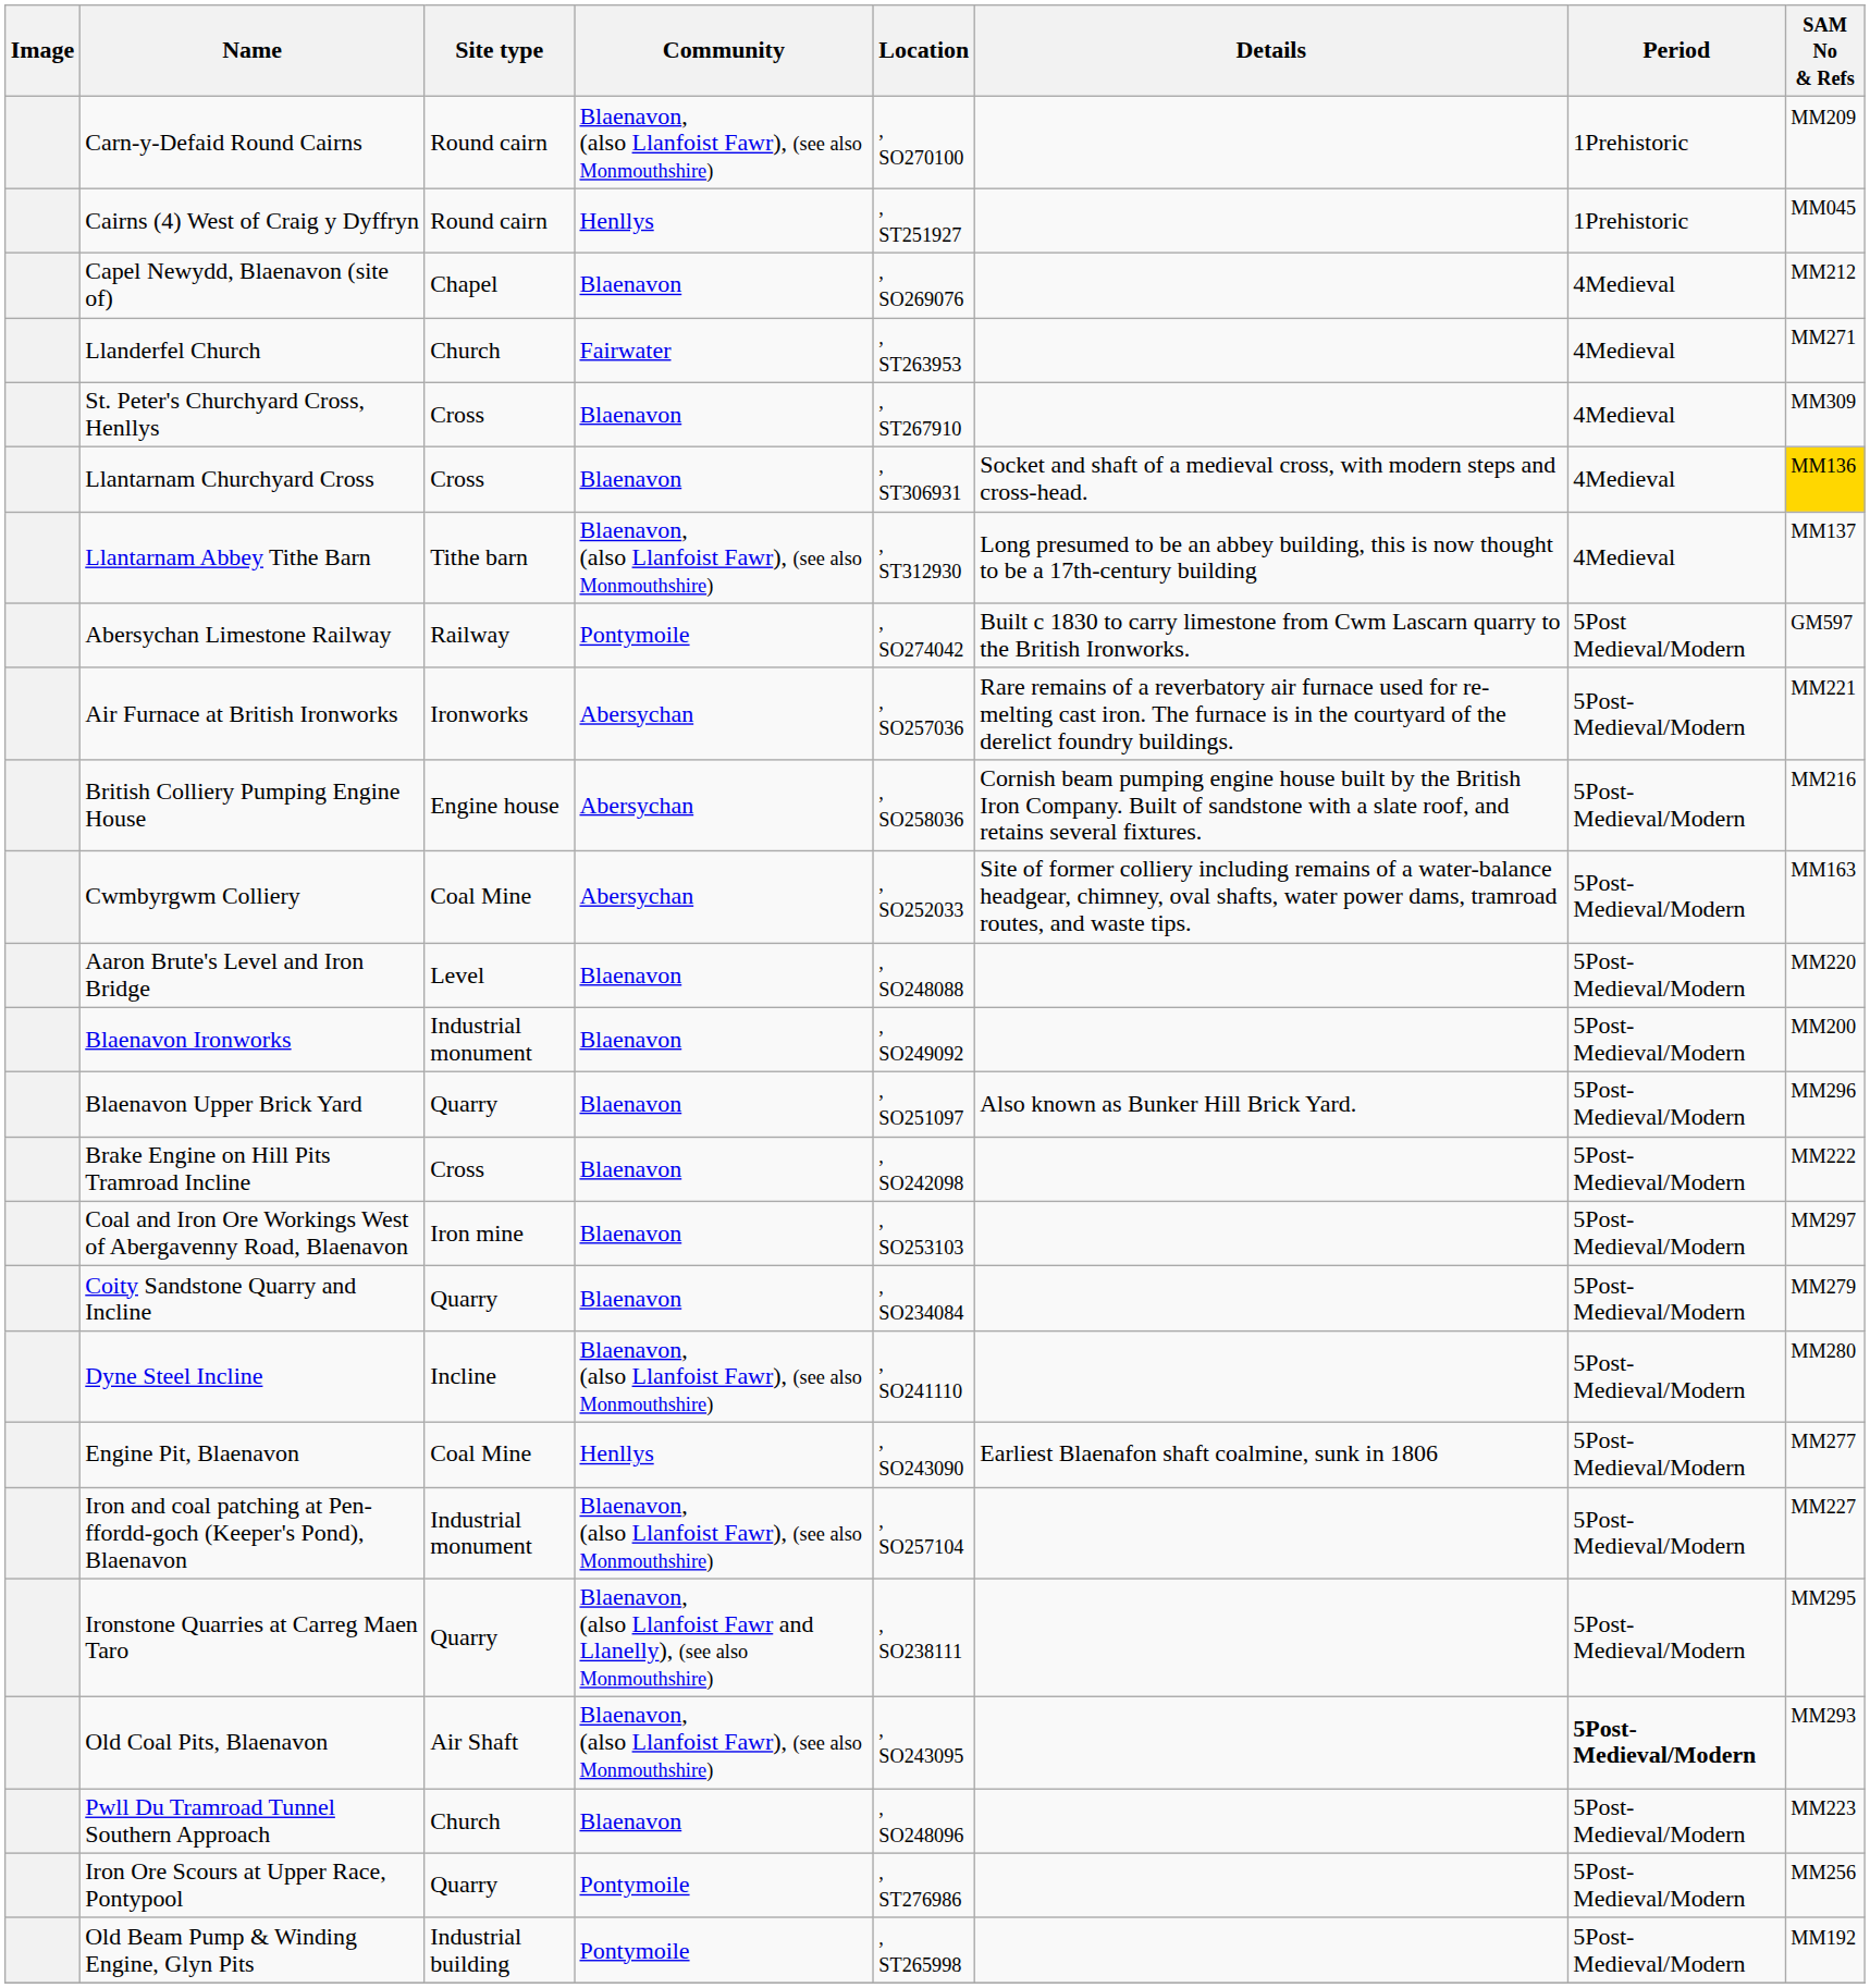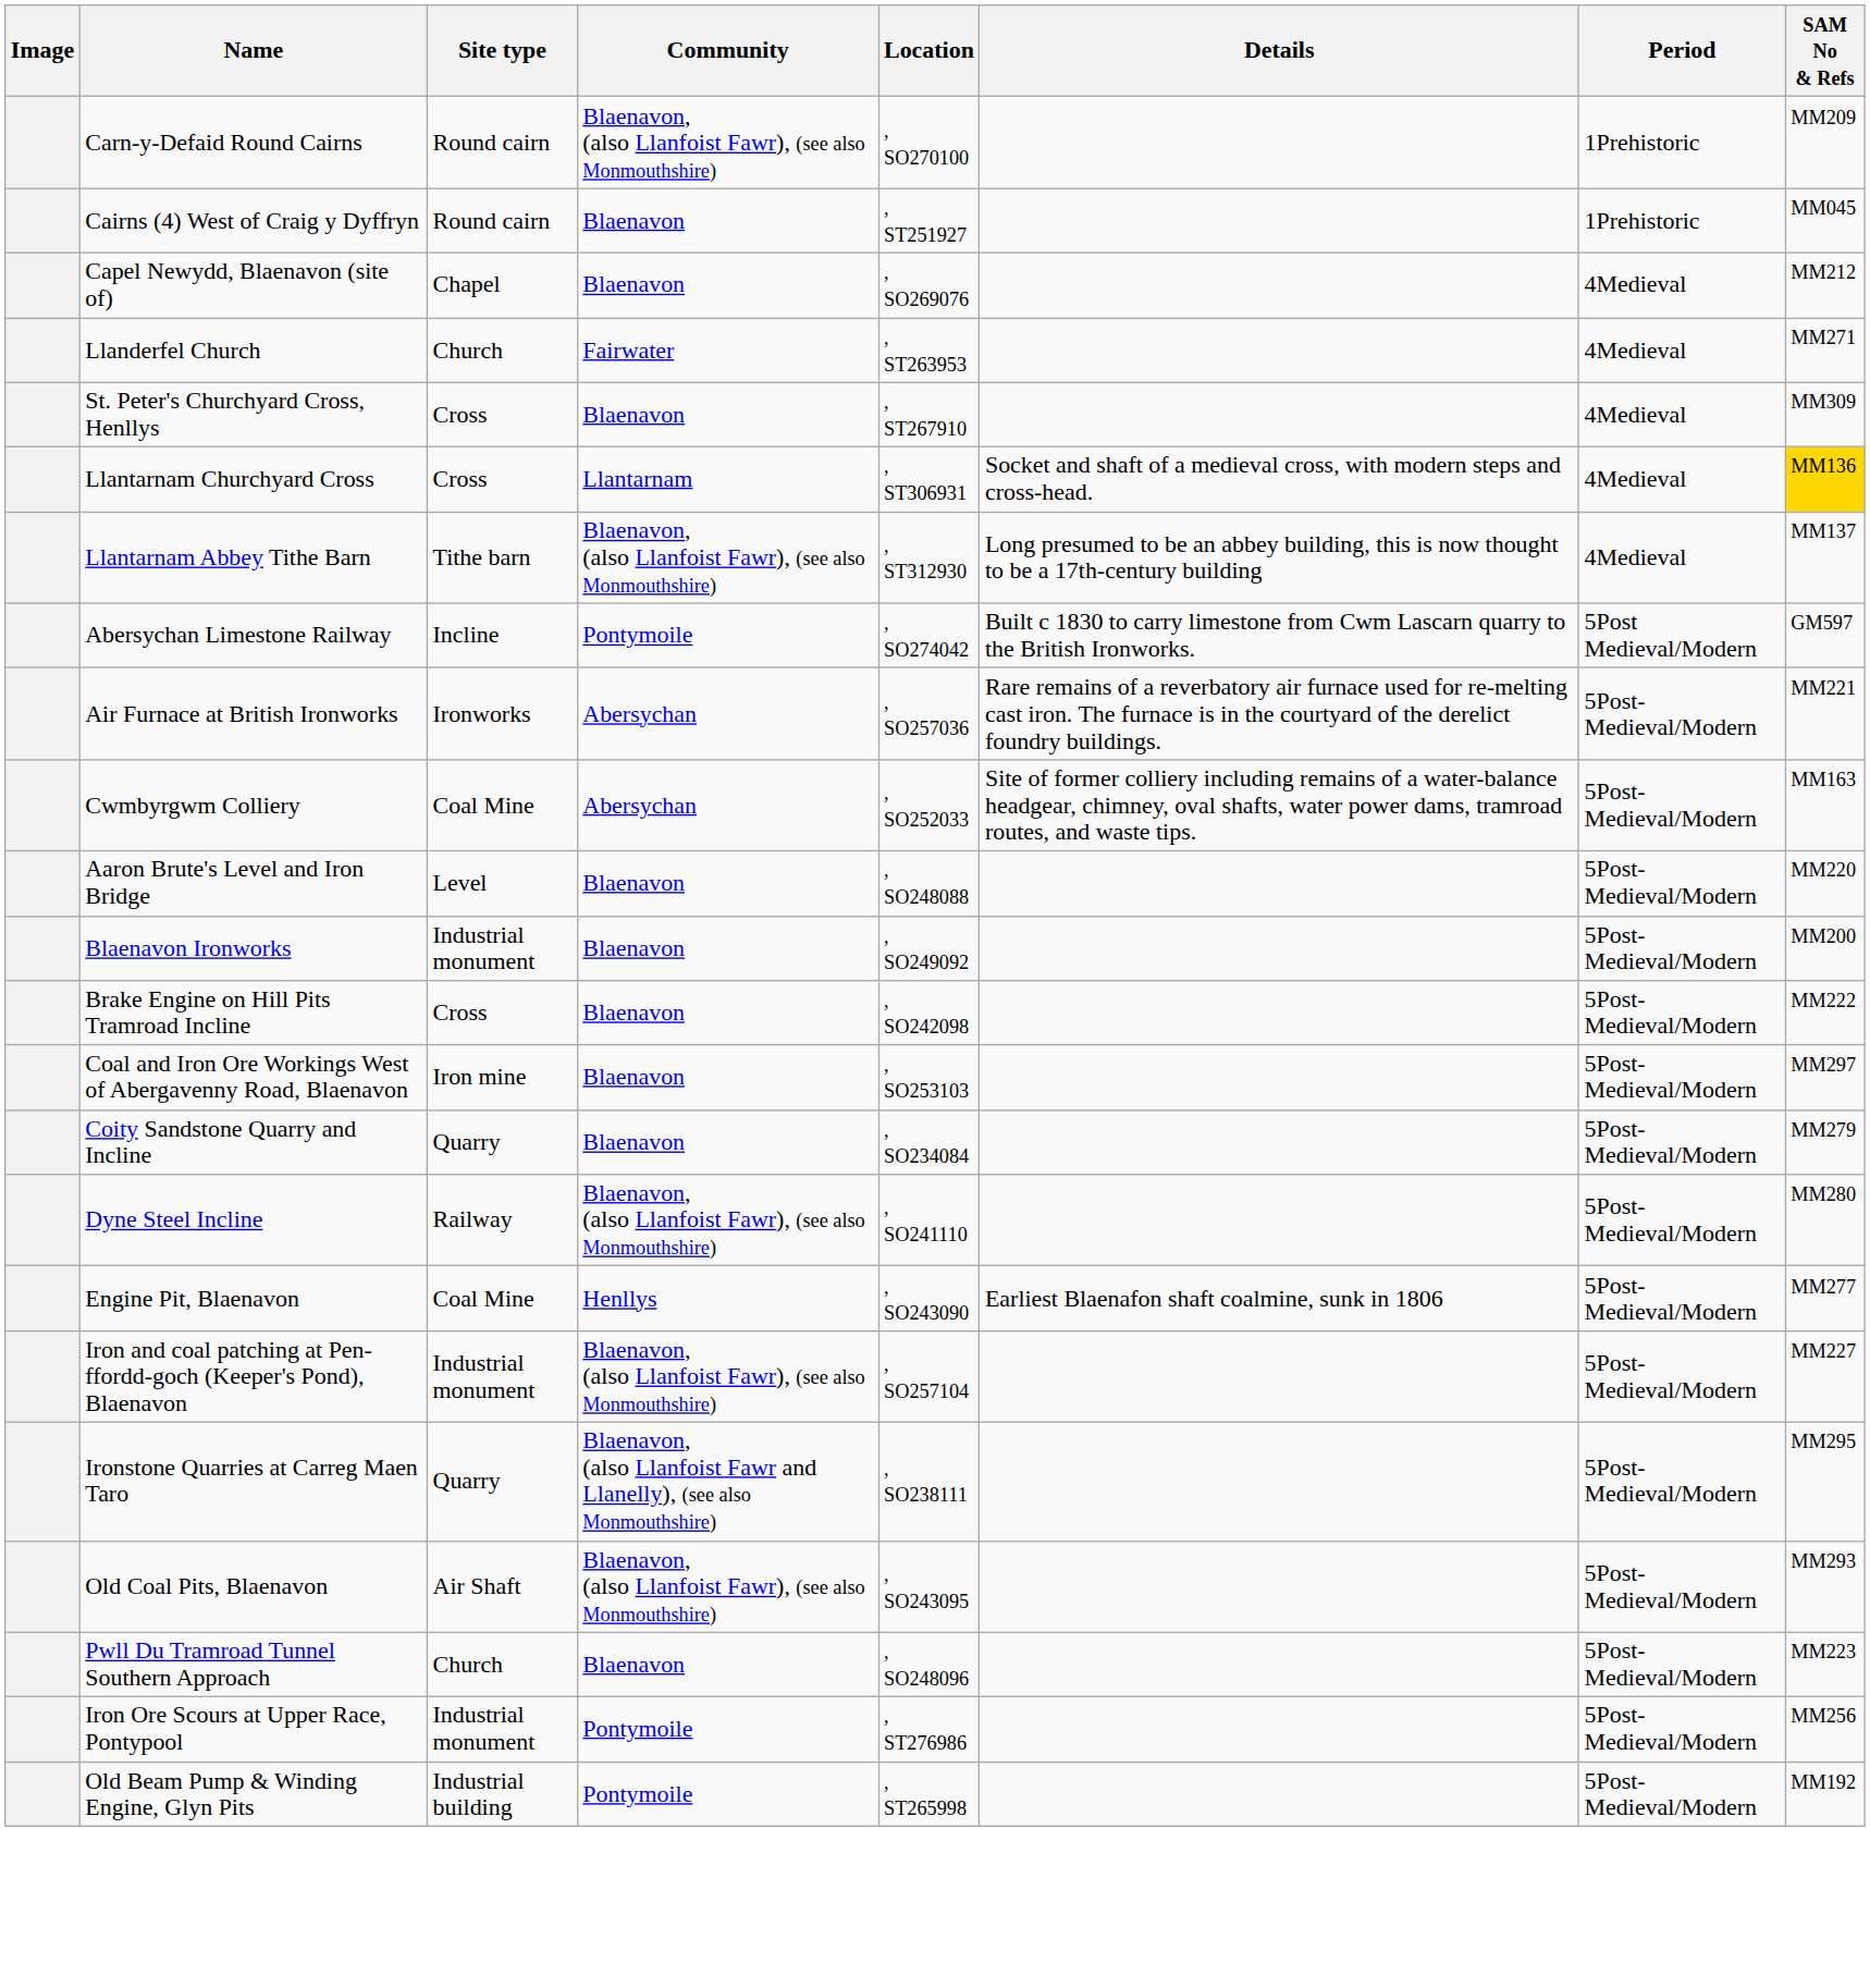Cairns (4) West of Craig y Dyffryn | Community: Henllys -> Blaenavon
Llantarnam Churchyard Cross | Community: Blaenavon -> Llantarnam
Abersychan Limestone Railway | Site type: Railway -> Incline
- row: British Colliery Pumping Engine House | Engine house | Abersychan | , SO258036 | Cornish beam pumping engine house built by the British Iron Company. Built of sandstone with a slate roof, and retains several fixtures. | 5Post-Medieval/Modern | MM216
- row: Blaenavon Upper Brick Yard | Quarry | Blaenavon | , SO251097 | Also known as Bunker Hill Brick Yard. | 5Post-Medieval/Modern | MM296
Dyne Steel Incline | Site type: Incline -> Railway
Old Coal Pits, Blaenavon | Period: bold -> normal
Iron Ore Scours at Upper Race, Pontypool | Site type: Quarry -> Industrial monument
